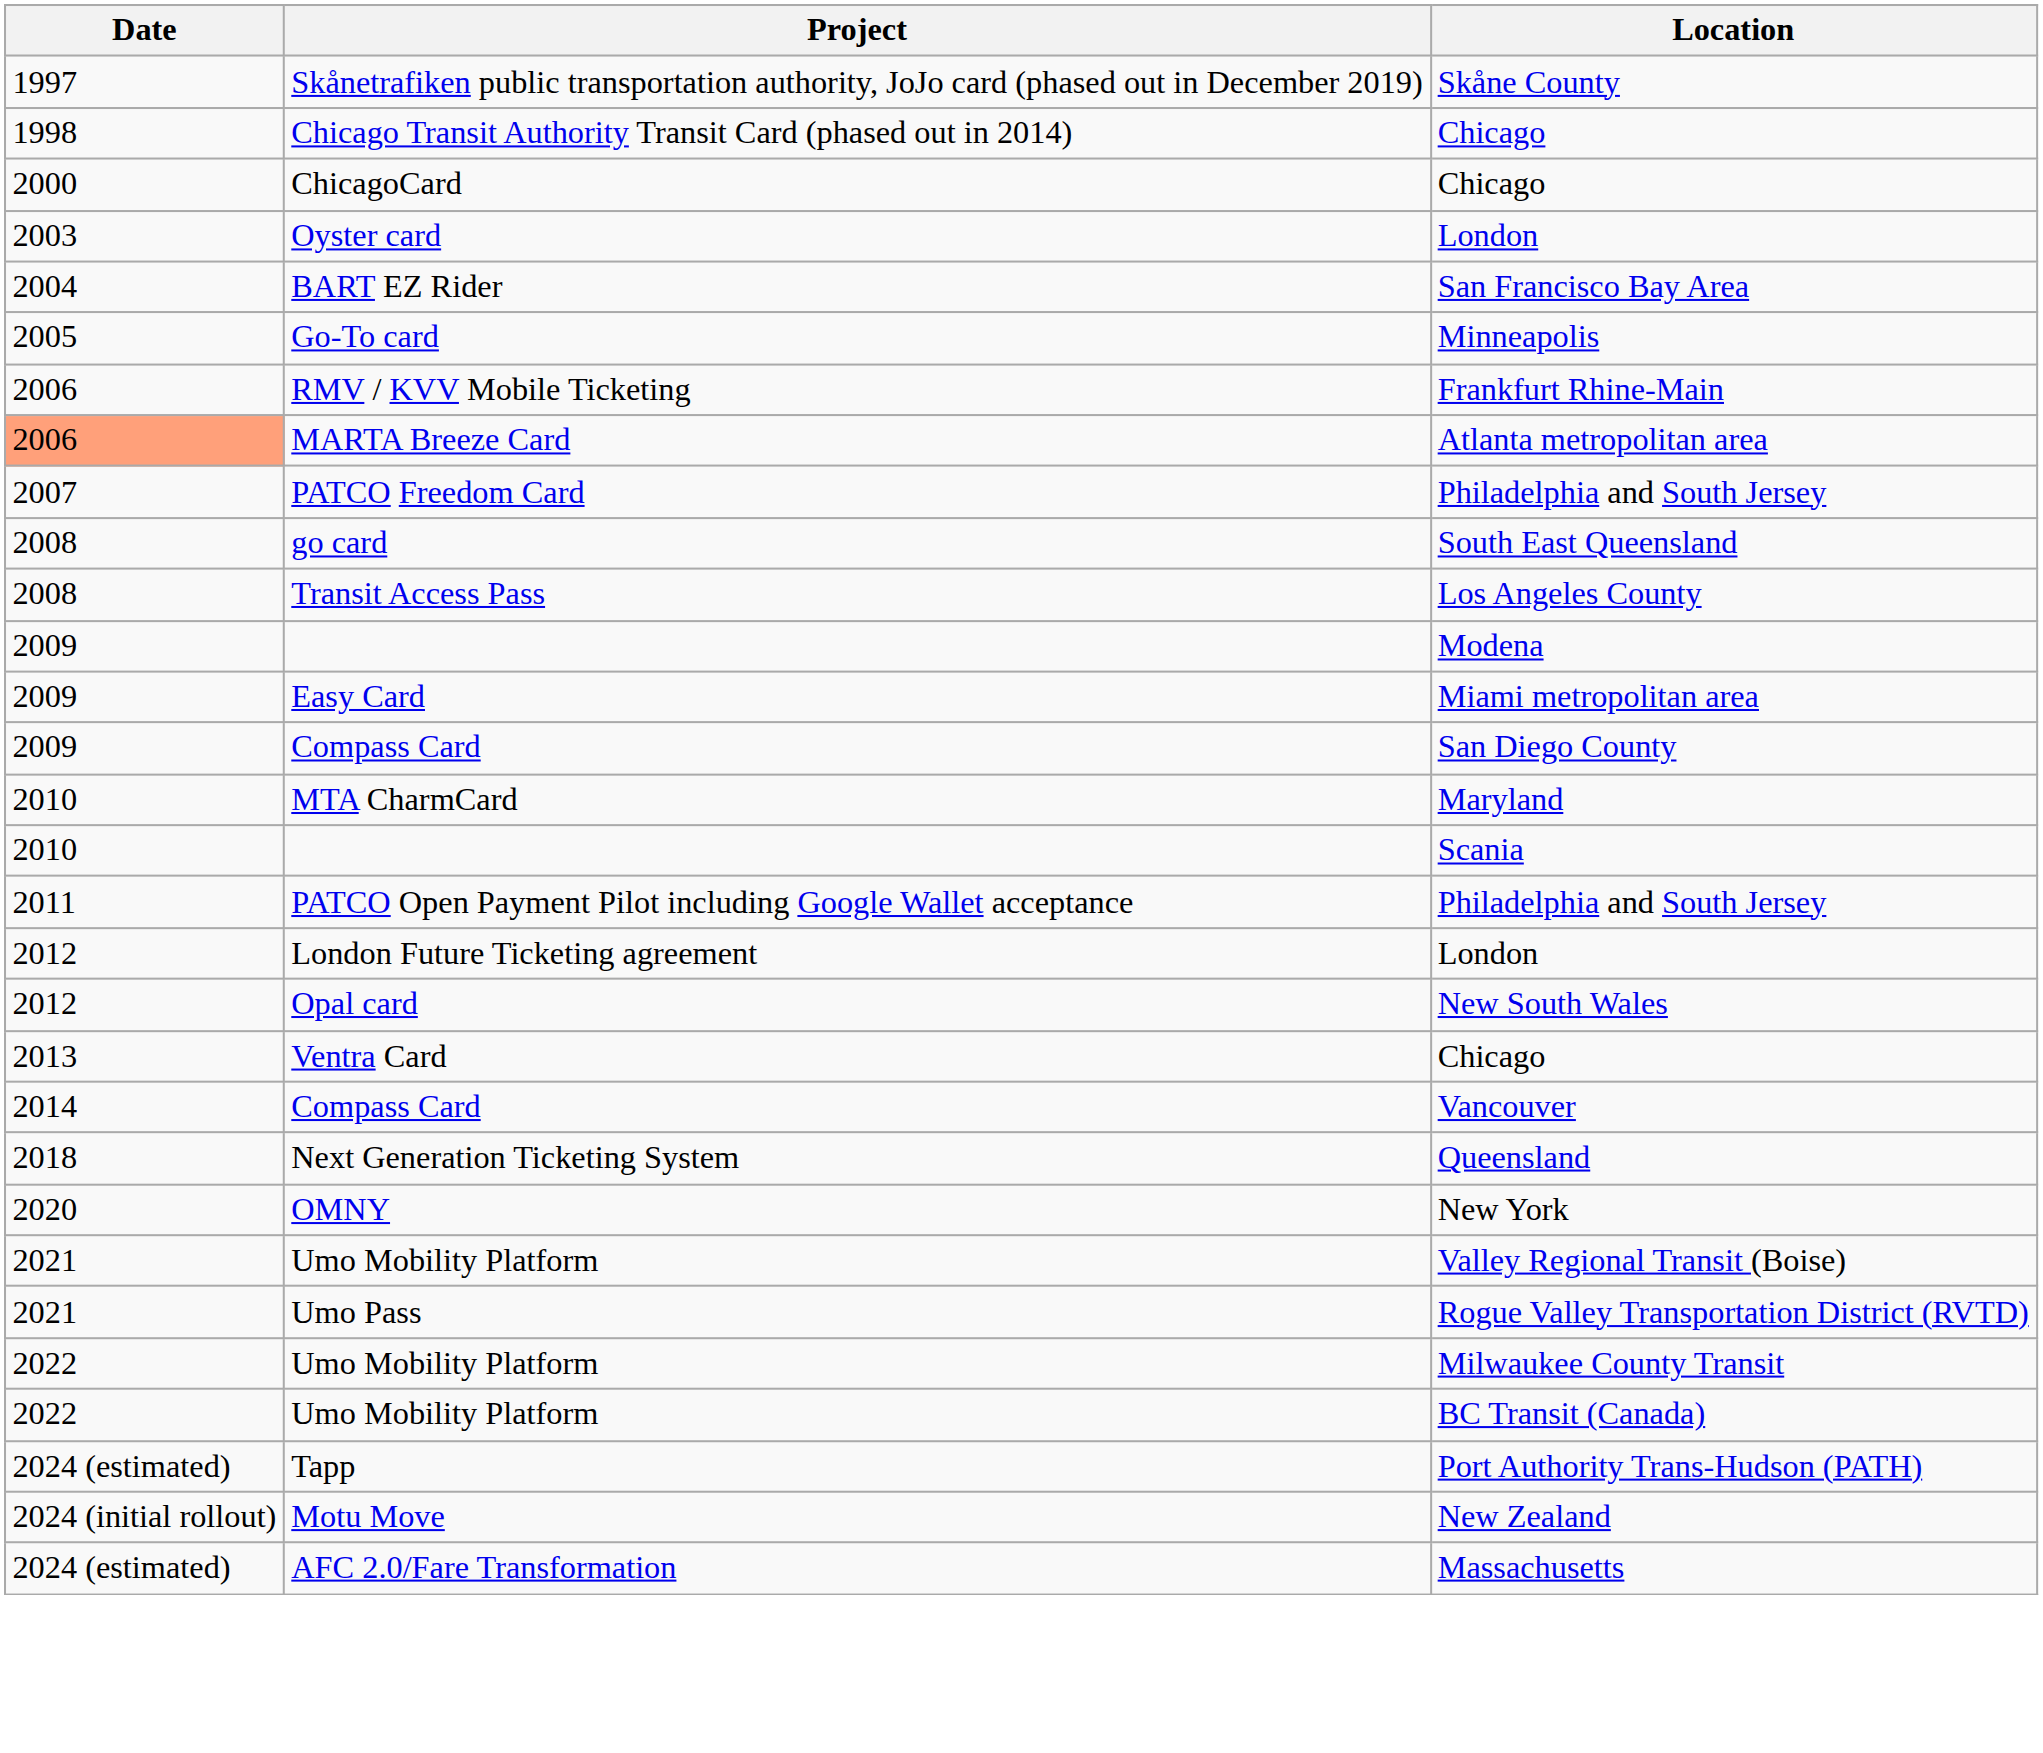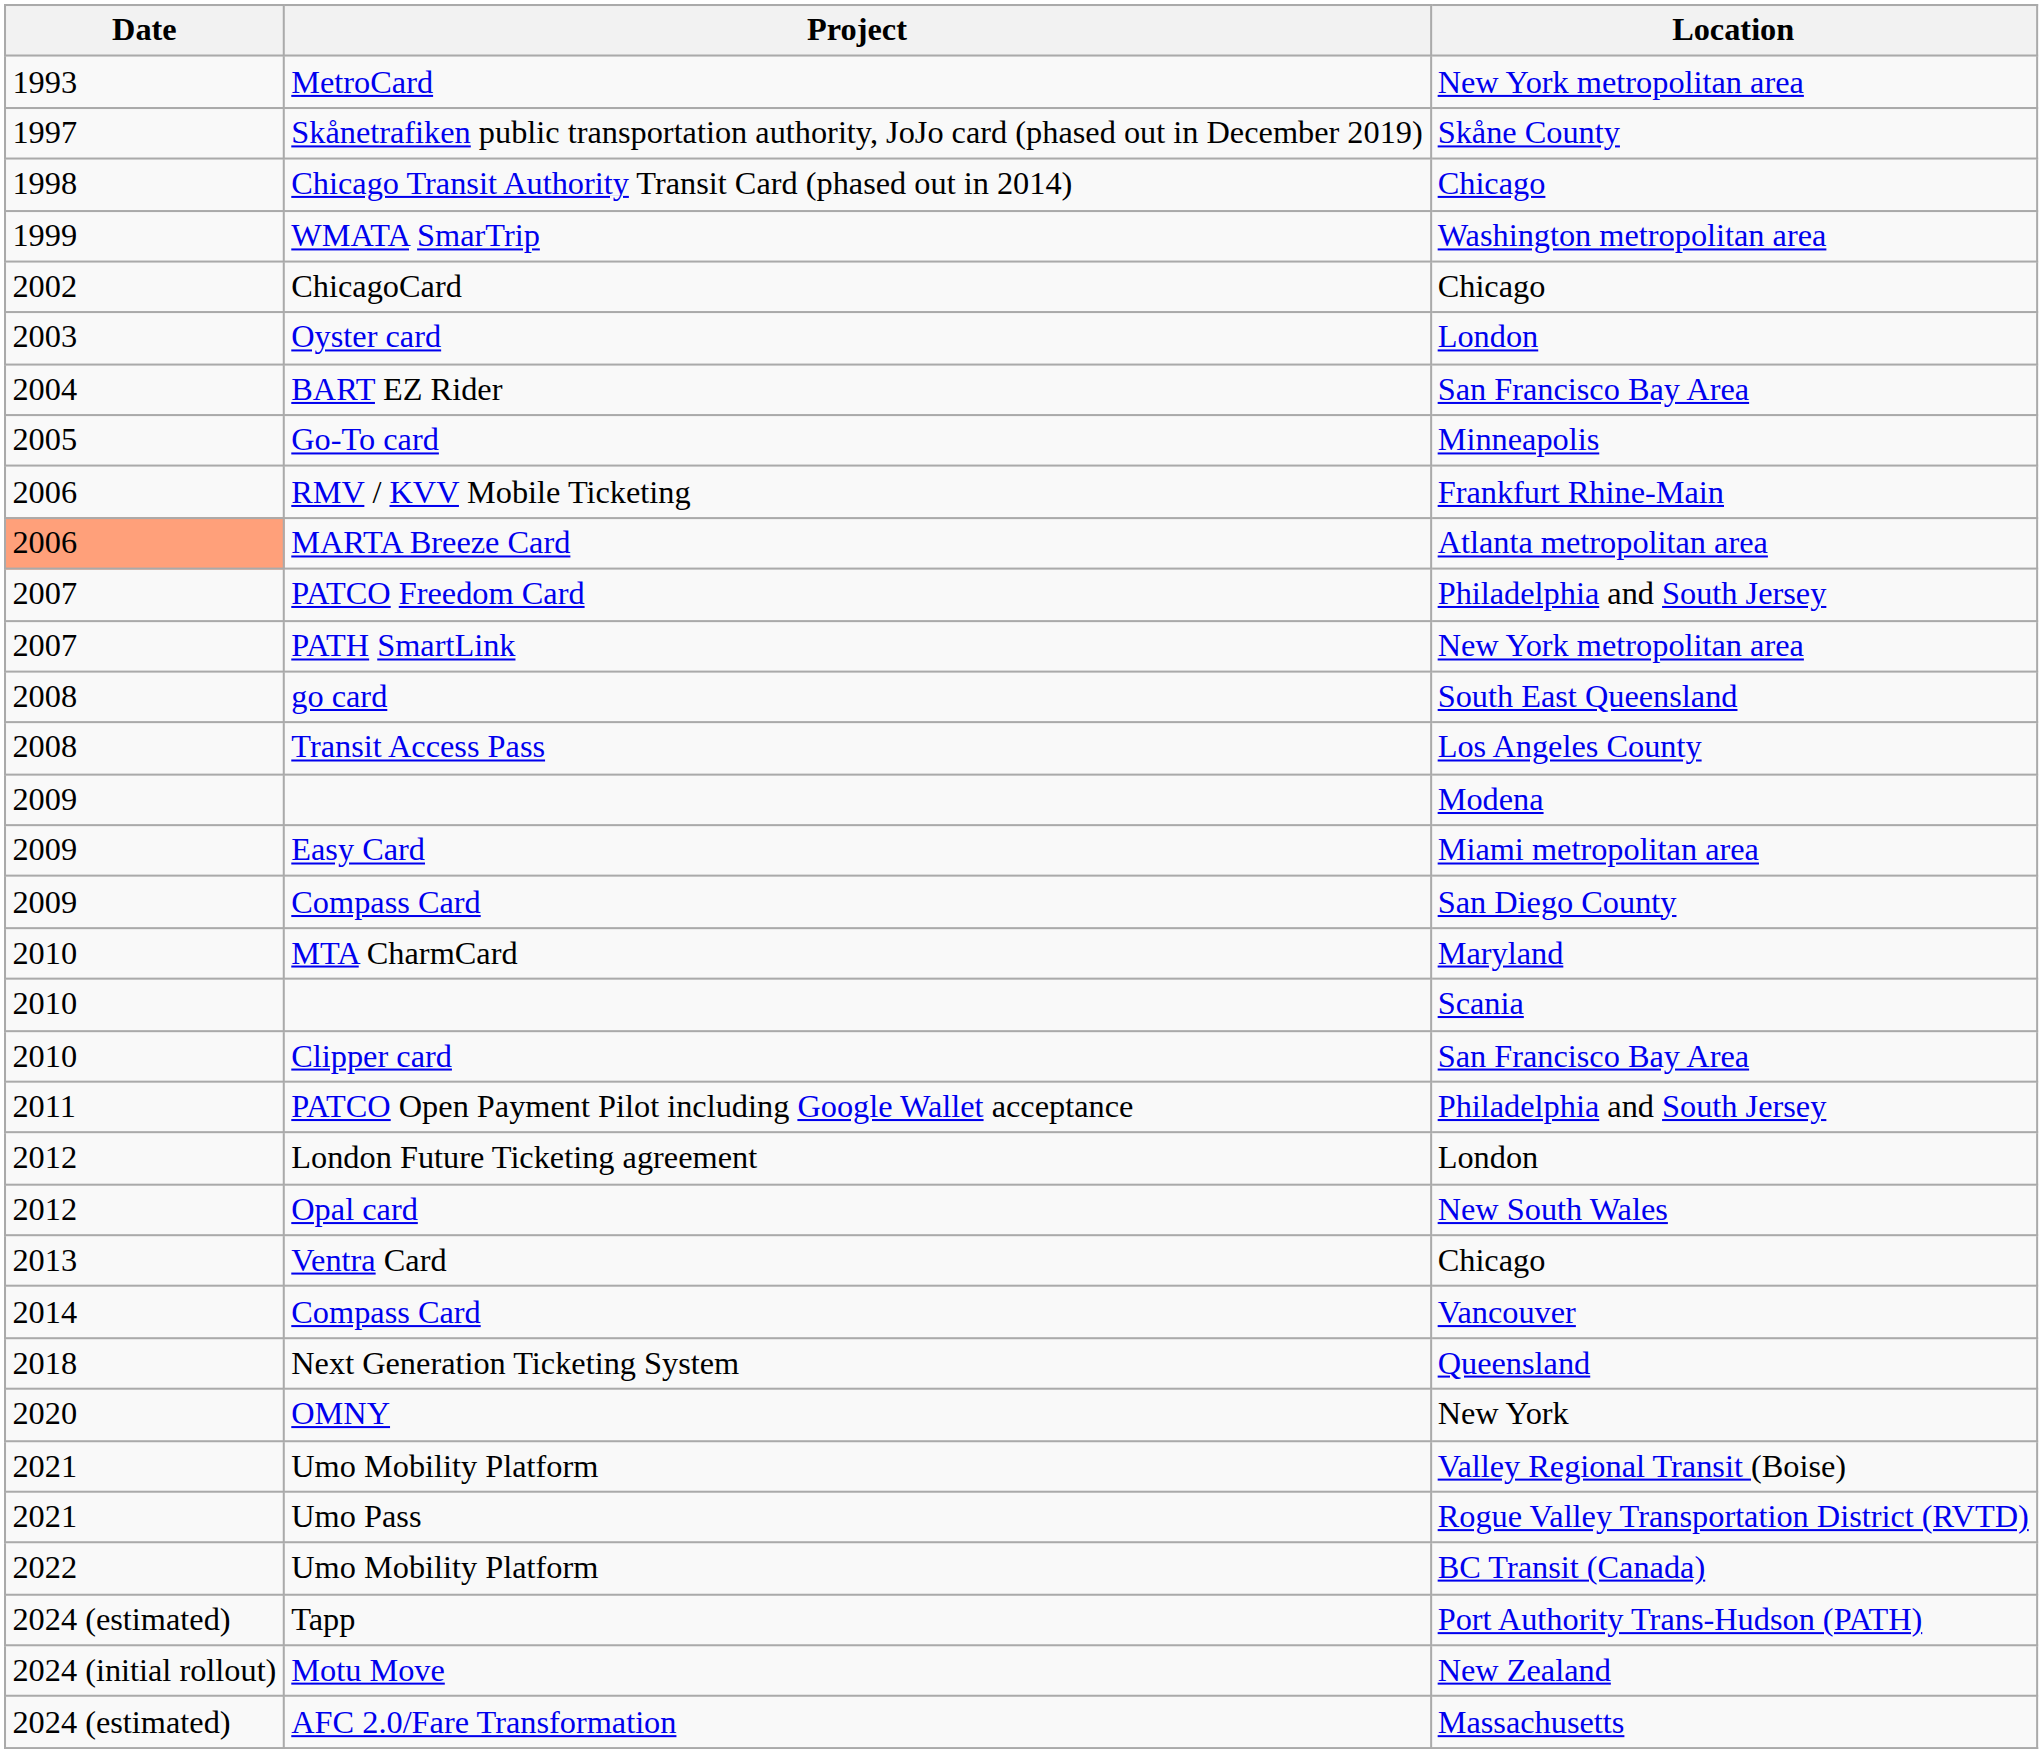+ row: 1993 | MetroCard | New York metropolitan area
+ row: 1999 | WMATA SmarTrip | Washington metropolitan area
ChicagoCard | Date: 2000 -> 2002
+ row: 2007 | PATH SmartLink | New York metropolitan area
+ row: 2010 | Clipper card | San Francisco Bay Area
- row: 2022 | Umo Mobility Platform | Milwaukee County Transit
